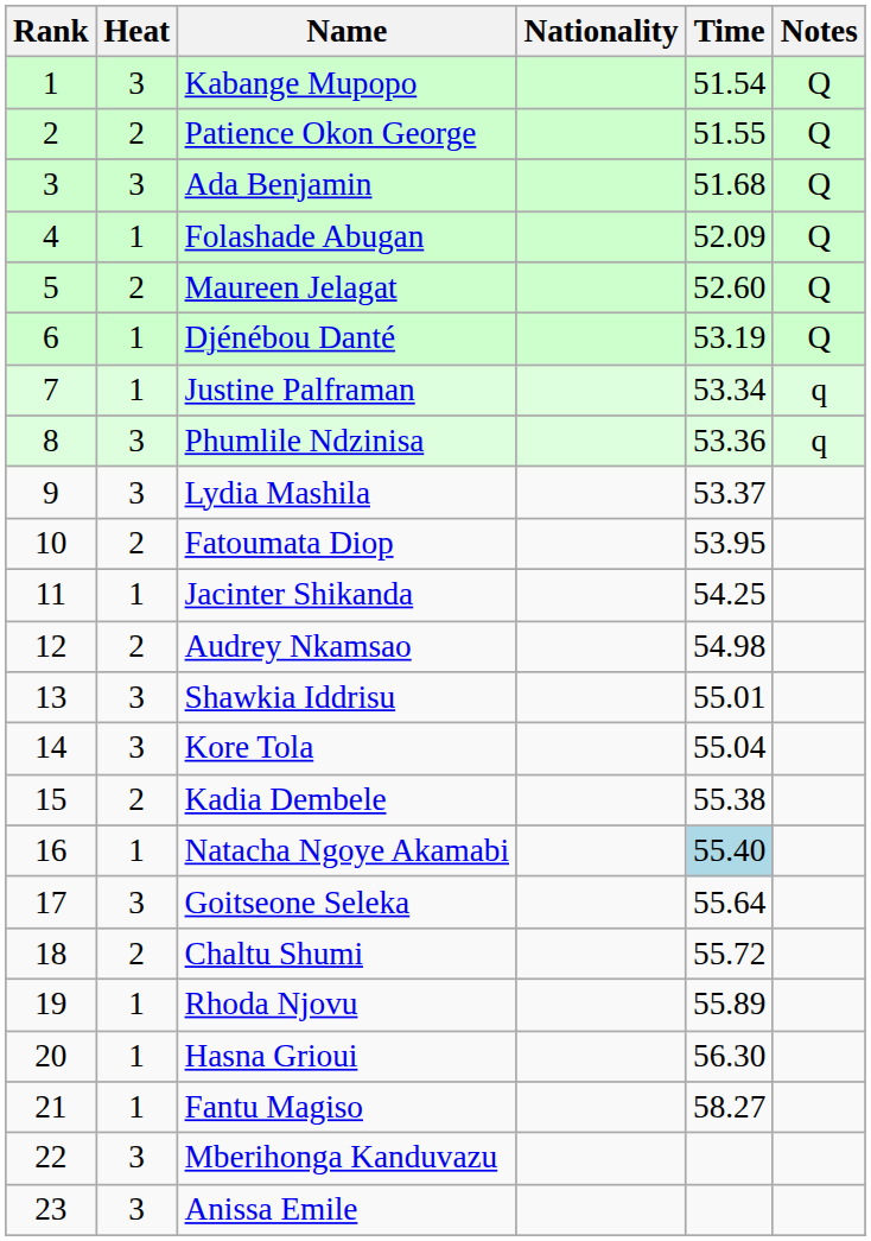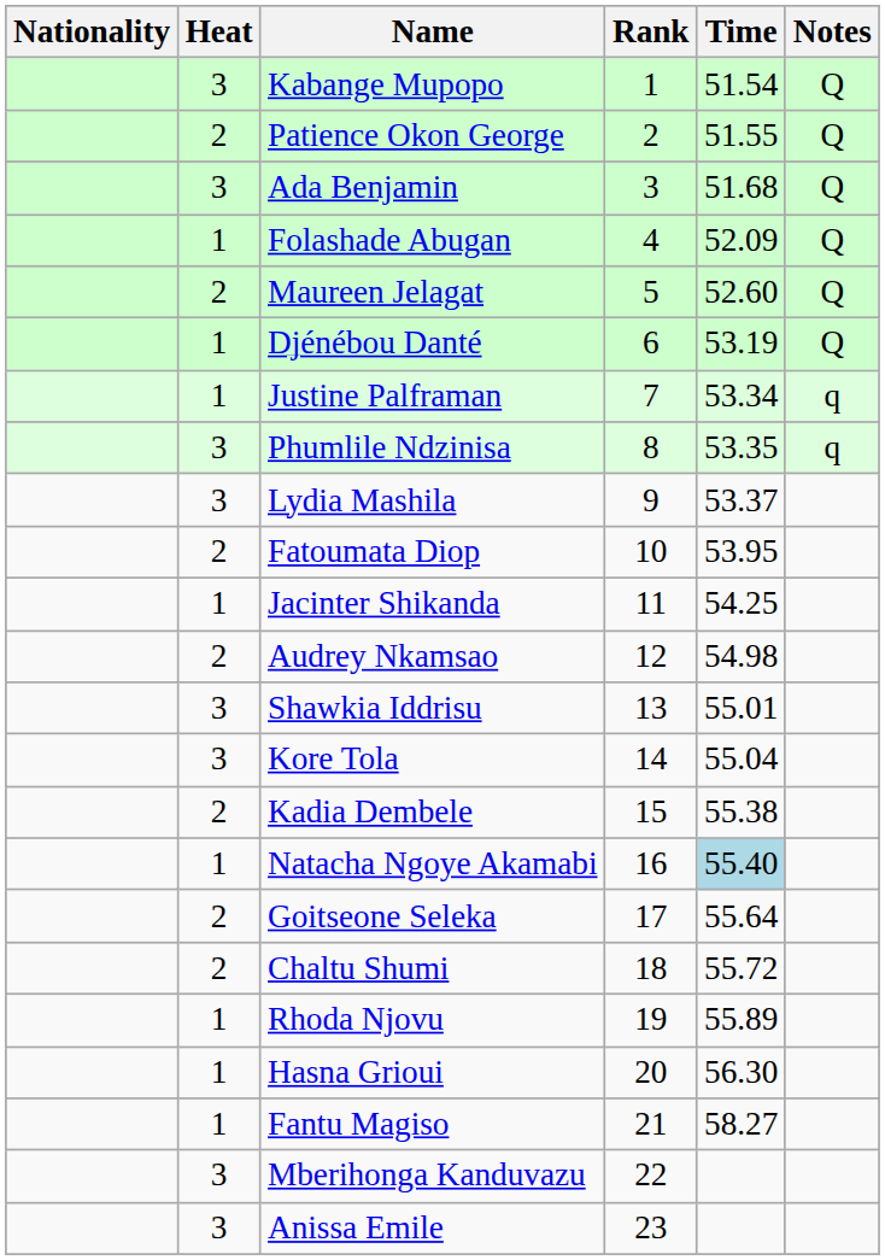columns swapped: Rank <-> Nationality
Phumlile Ndzinisa | Time: 53.36 -> 53.35
Goitseone Seleka | Heat: 3 -> 2
